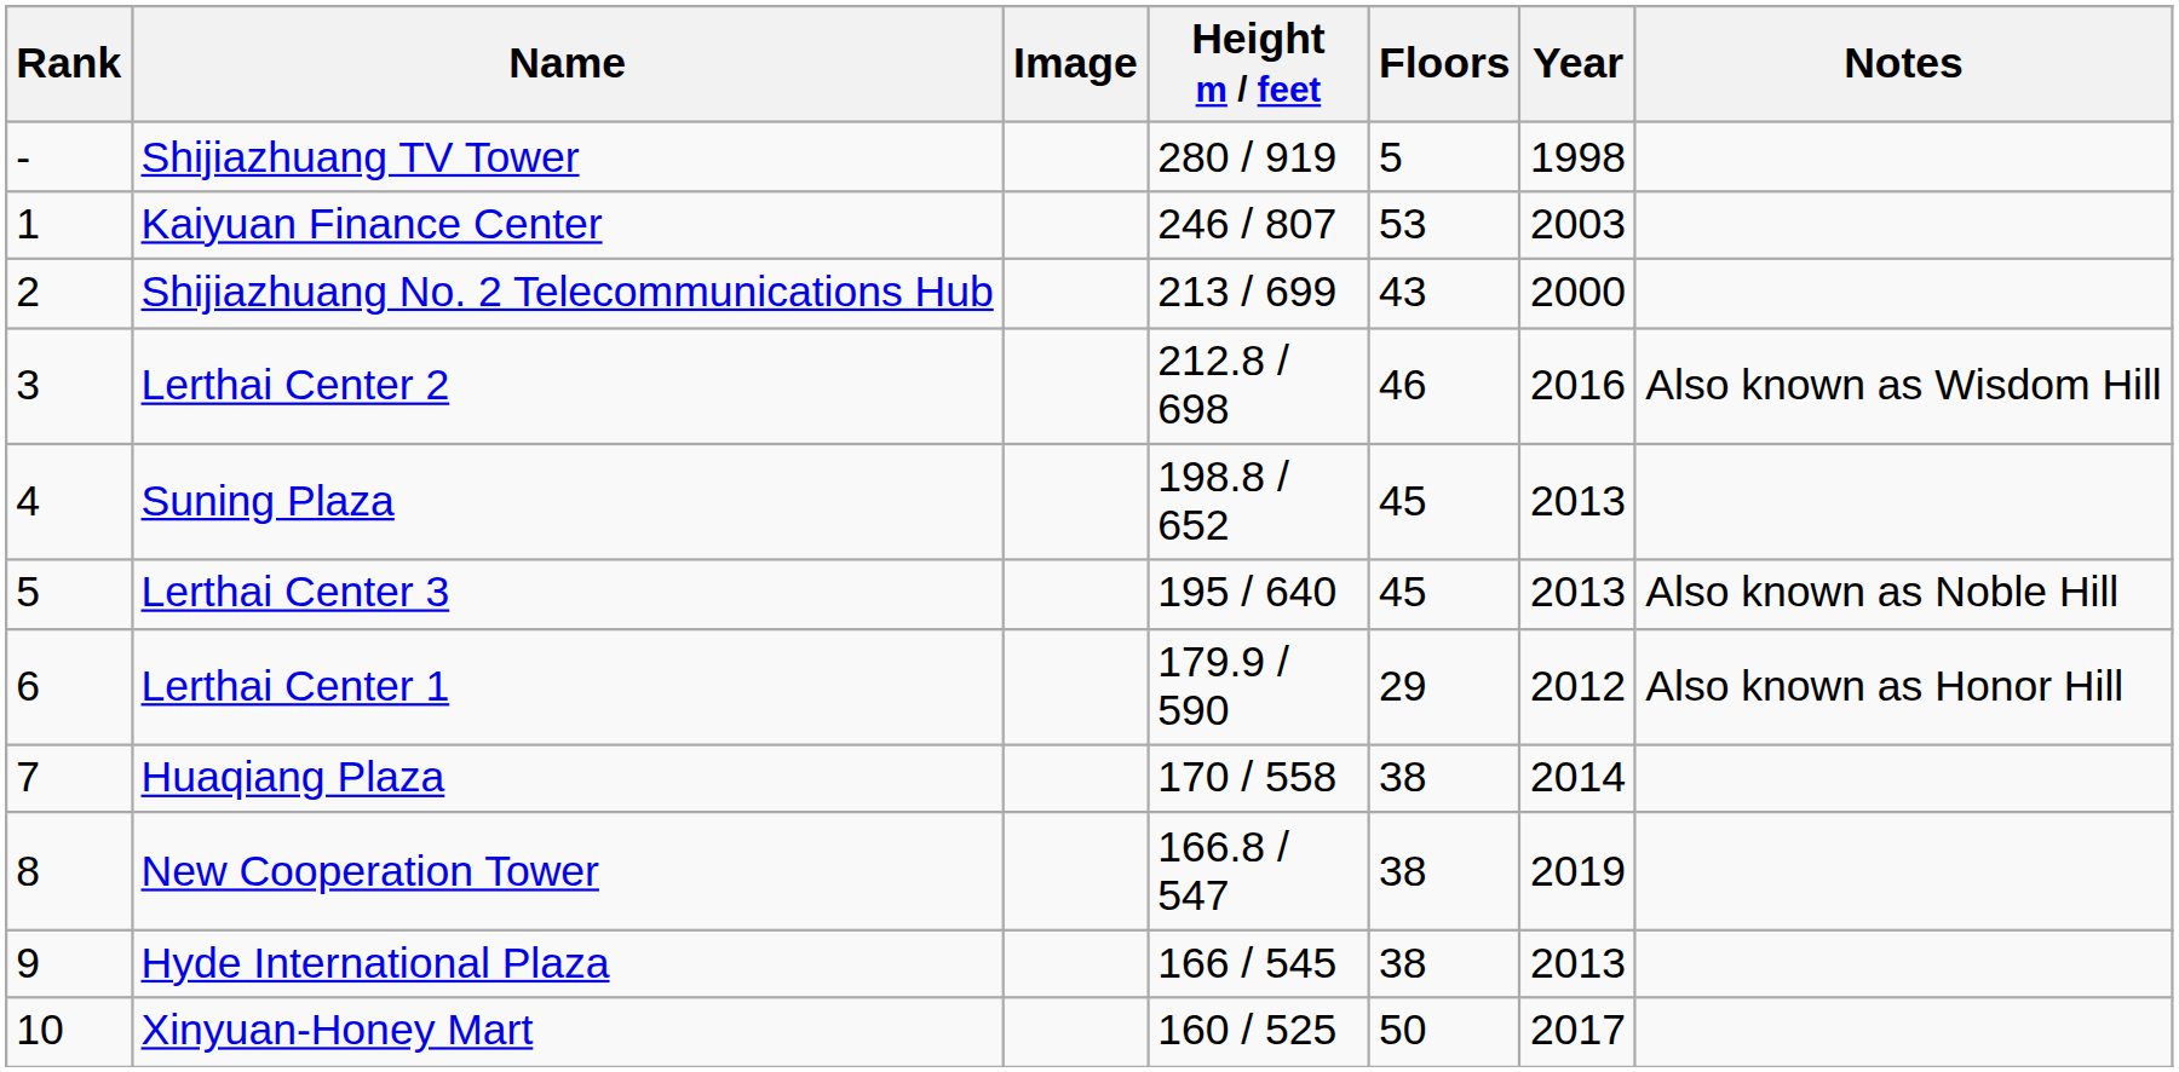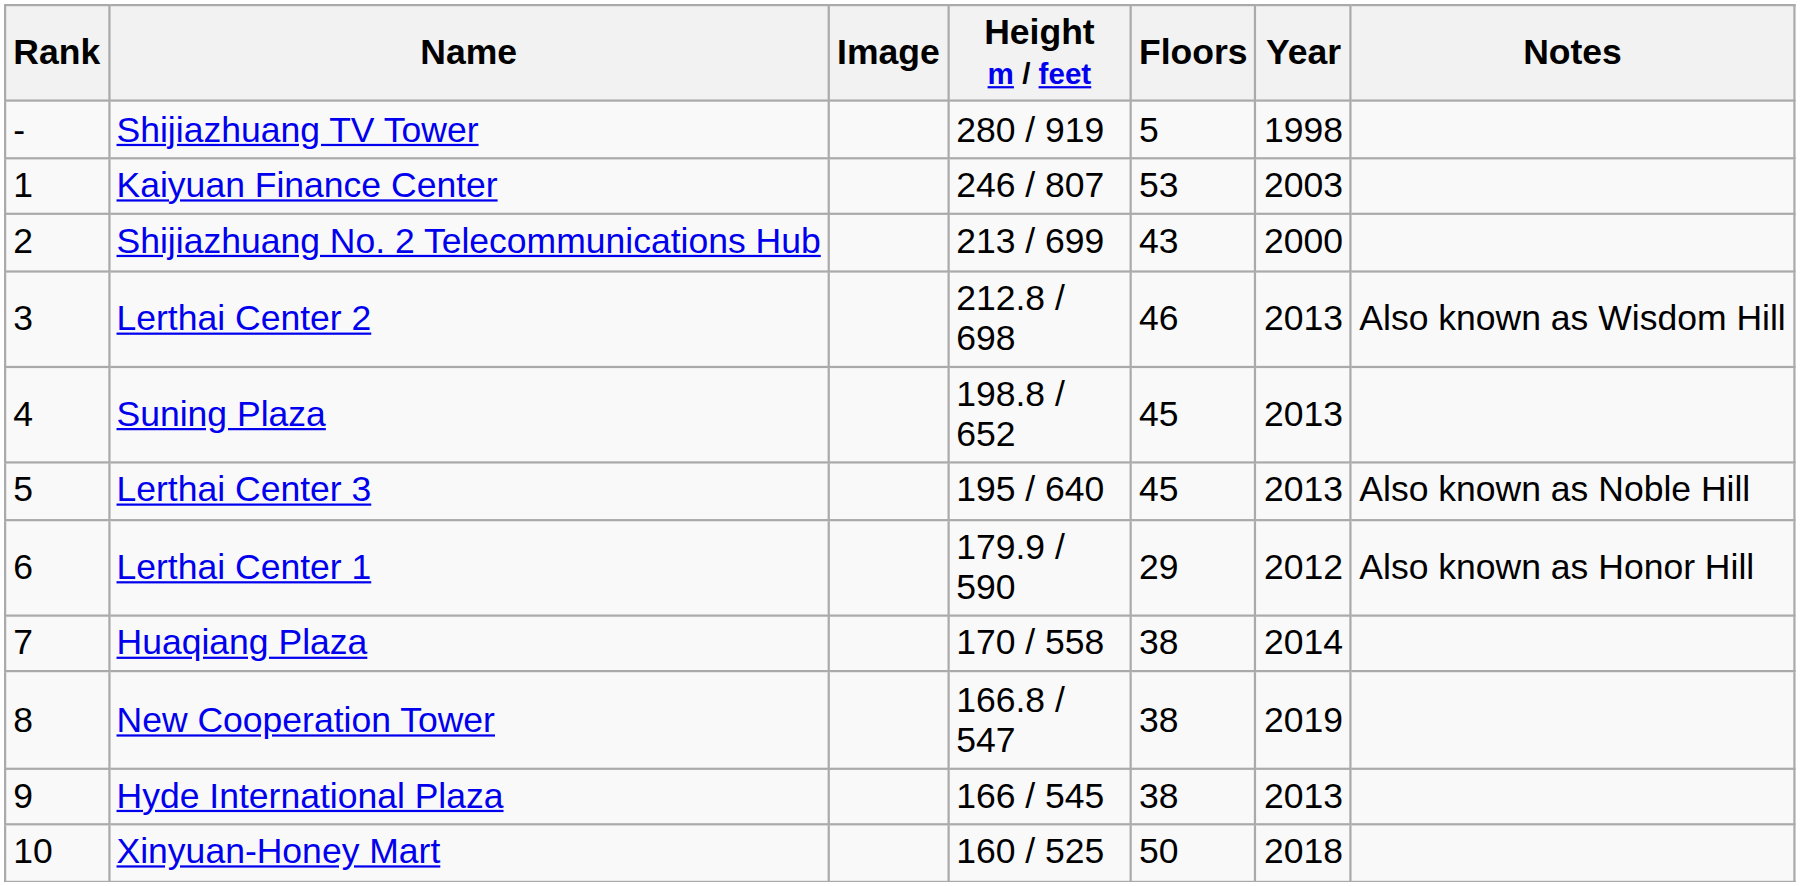Lerthai Center 2 | Year: 2016 -> 2013
Xinyuan-Honey Mart | Year: 2017 -> 2018
